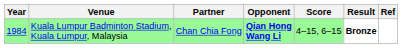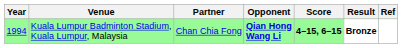Kuala Lumpur Badminton Stadium, Kuala Lumpur, Malaysia | Year: 1984 -> 1994
Kuala Lumpur Badminton Stadium, Kuala Lumpur, Malaysia | Score: normal -> bold
